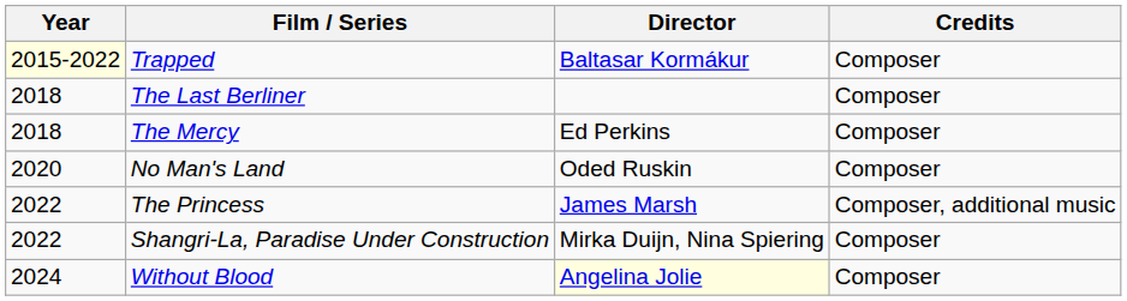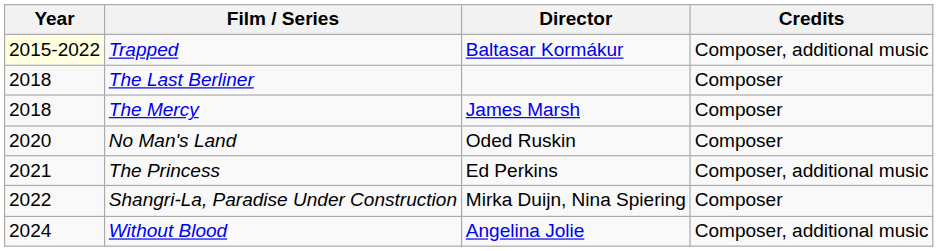Trapped | Credits: Composer -> Composer, additional music
The Mercy | Director: Ed Perkins -> James Marsh
The Princess | Year: 2022 -> 2021
The Princess | Director: James Marsh -> Ed Perkins
Without Blood | Director: lightyellow background -> no background
Without Blood | Credits: Composer -> Composer, additional music
